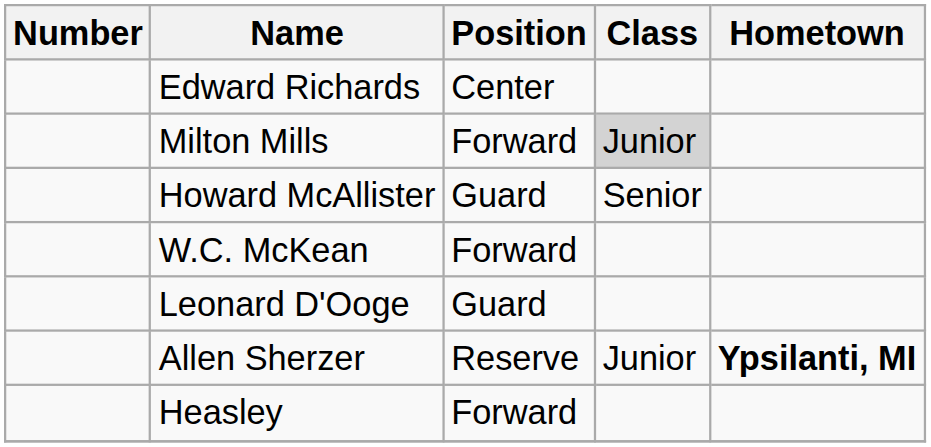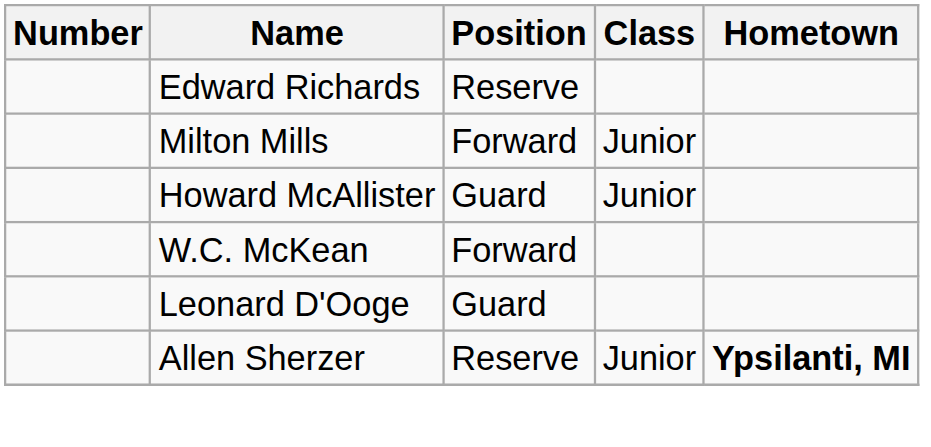Edward Richards | Position: Center -> Reserve
Milton Mills | Class: lightgrey background -> no background
Howard McAllister | Class: Senior -> Junior
- row: Heasley | Forward
